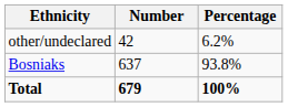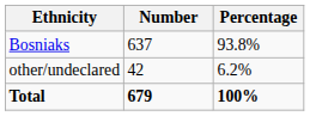rows swapped: Bosniaks <-> other/undeclared
